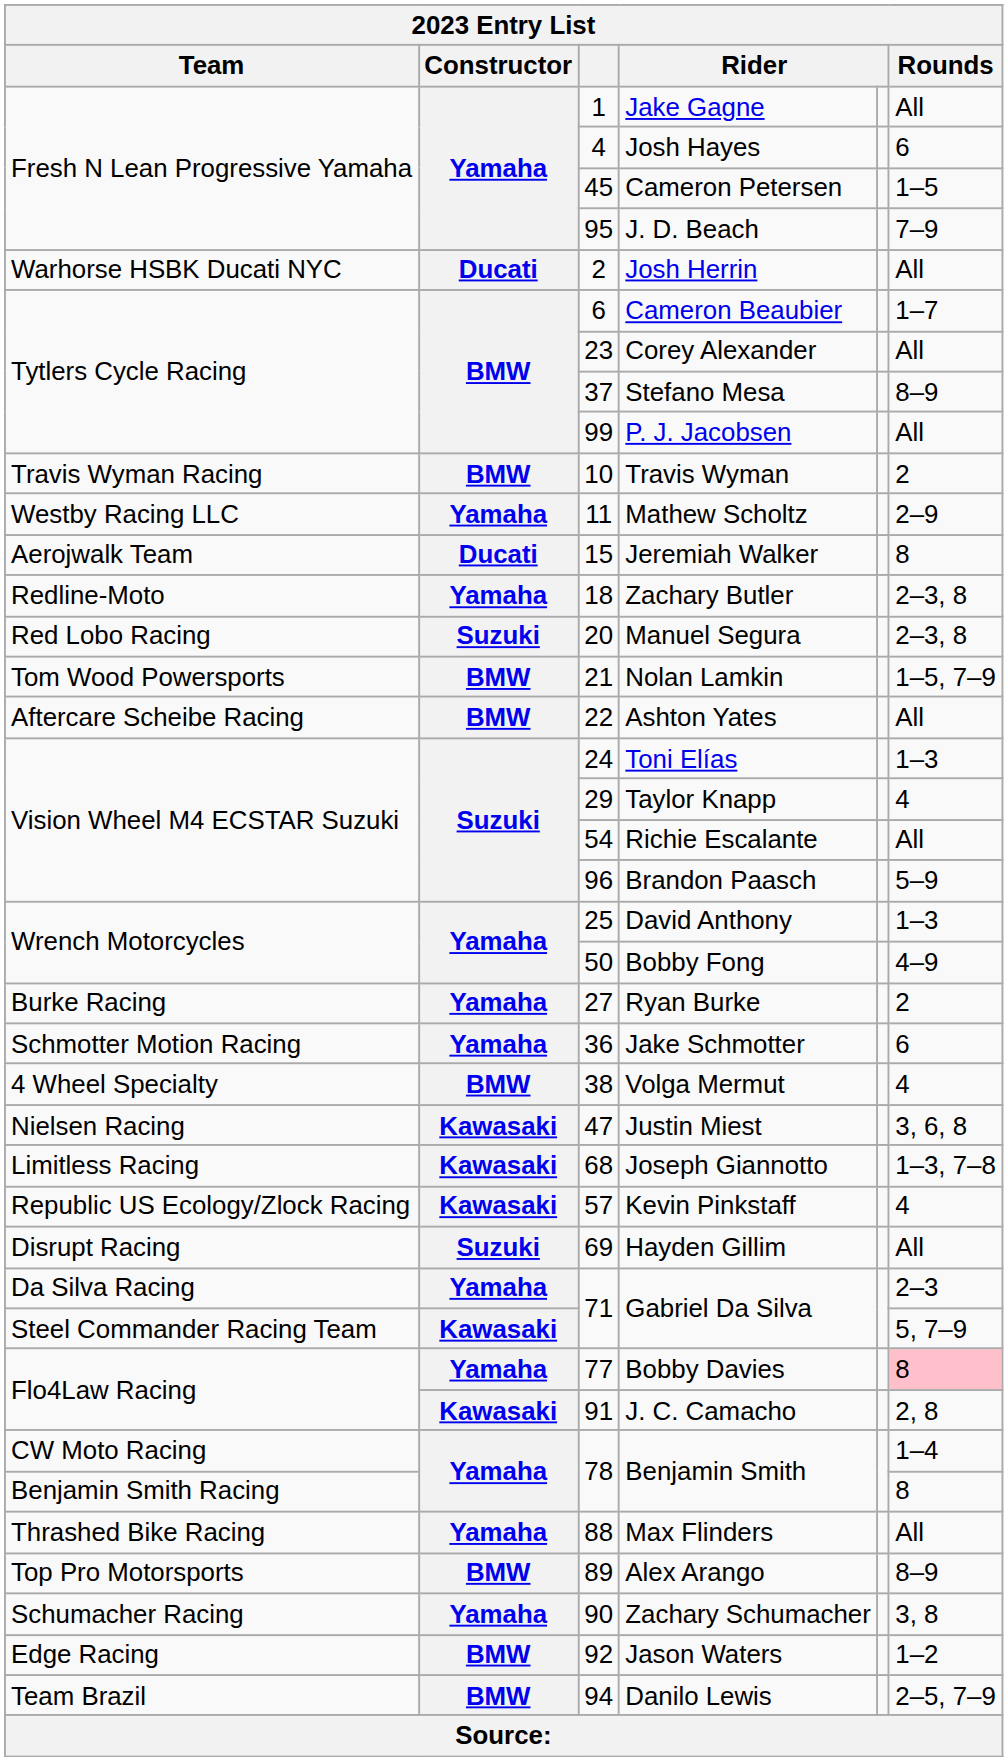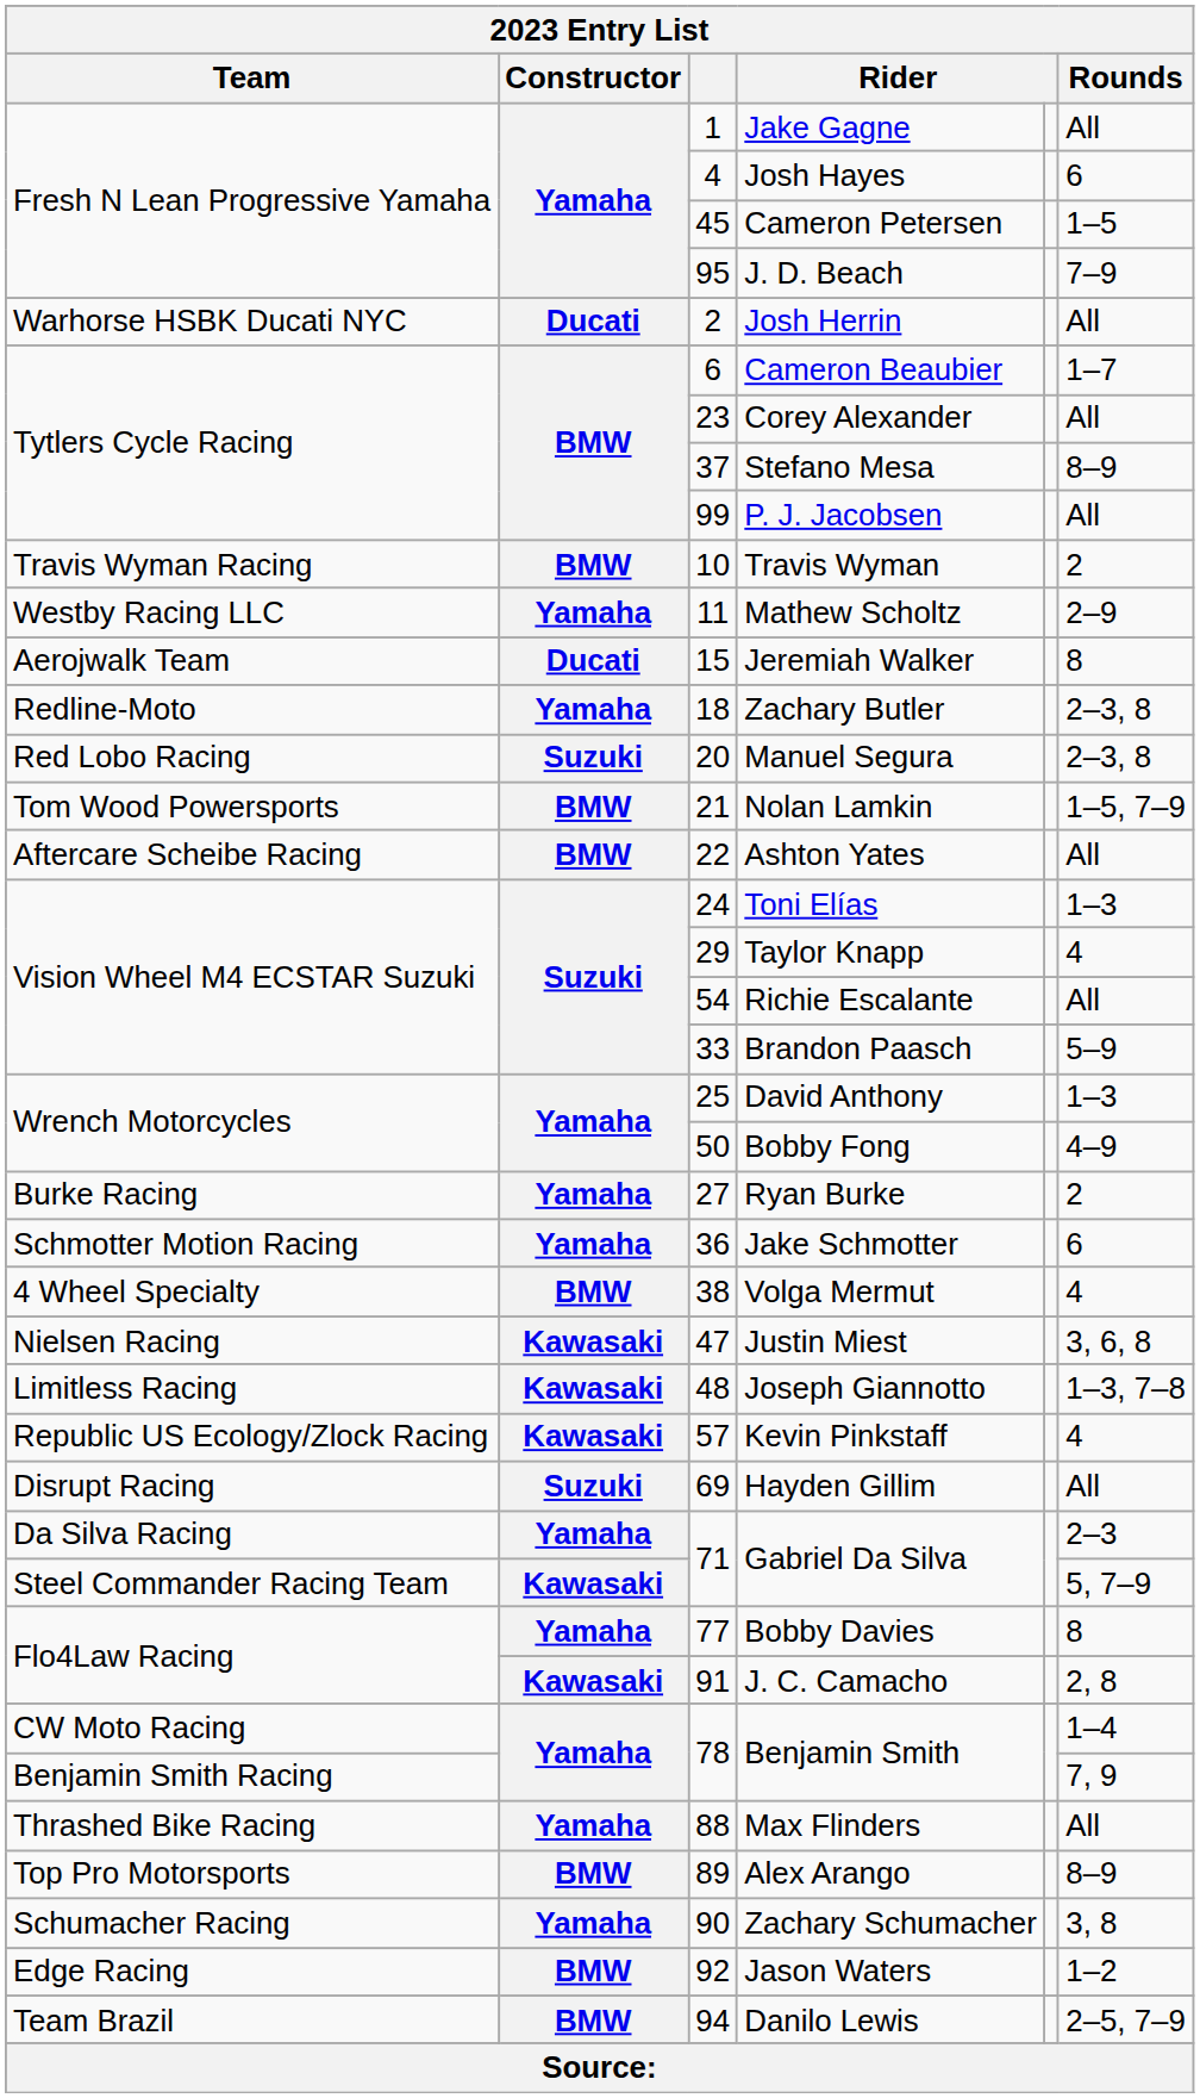Brandon Paasch | column 3: 96 -> 33
Joseph Giannotto | column 3: 68 -> 48
Bobby Davies | Rounds: pink background -> no background
Benjamin Smith Racing / Benjamin Smith | Rounds: 8 -> 7, 9
